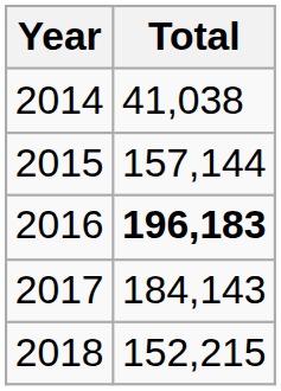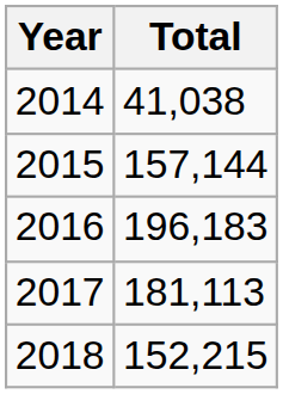2016 | Total: bold -> normal
2017 | Total: 184,143 -> 181,113
